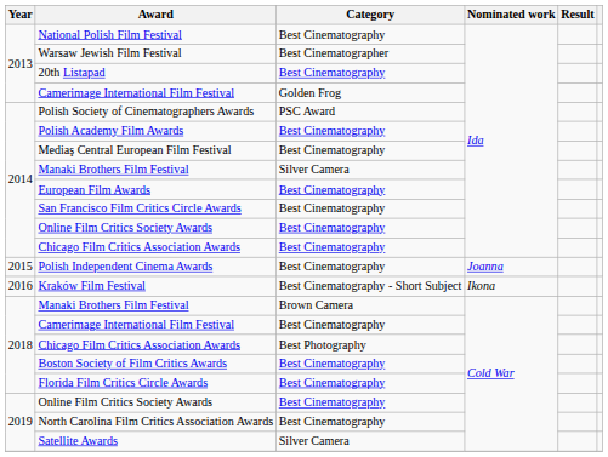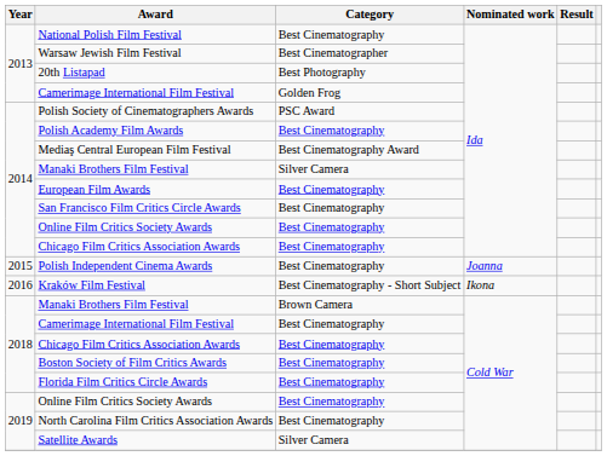20th Listapad | Category: Best Cinematography -> Best Photography
Mediaş Central European Film Festival | Category: Best Cinematography -> Best Cinematography Award
2018 / Chicago Film Critics Association Awards | Category: Best Photography -> Best Cinematography
